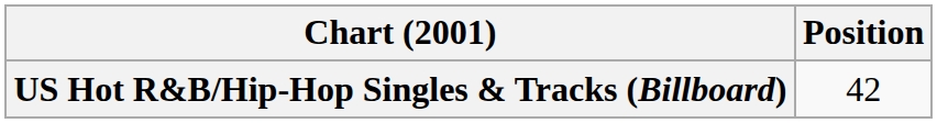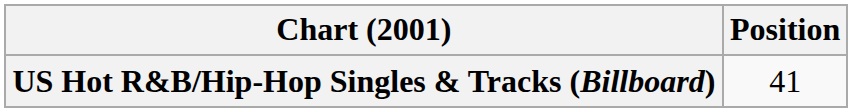US Hot R&B/Hip-Hop Singles & Tracks (Billboard) | Position: 42 -> 41
